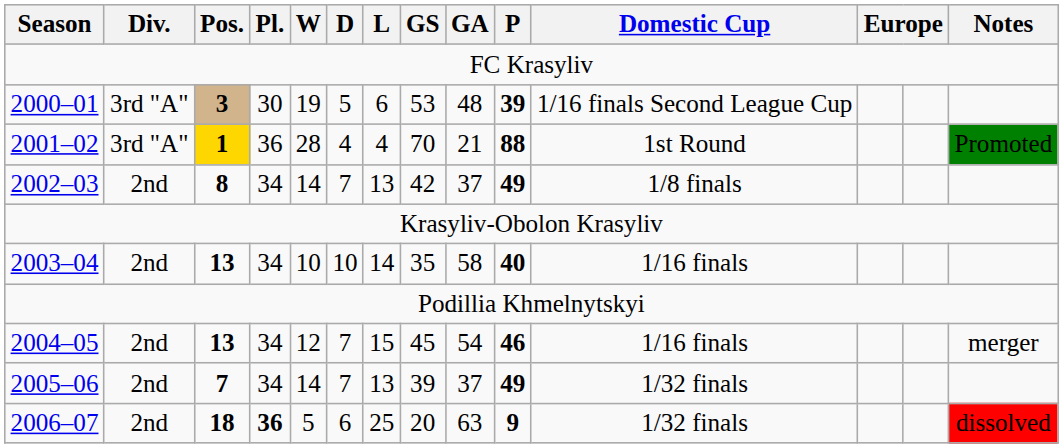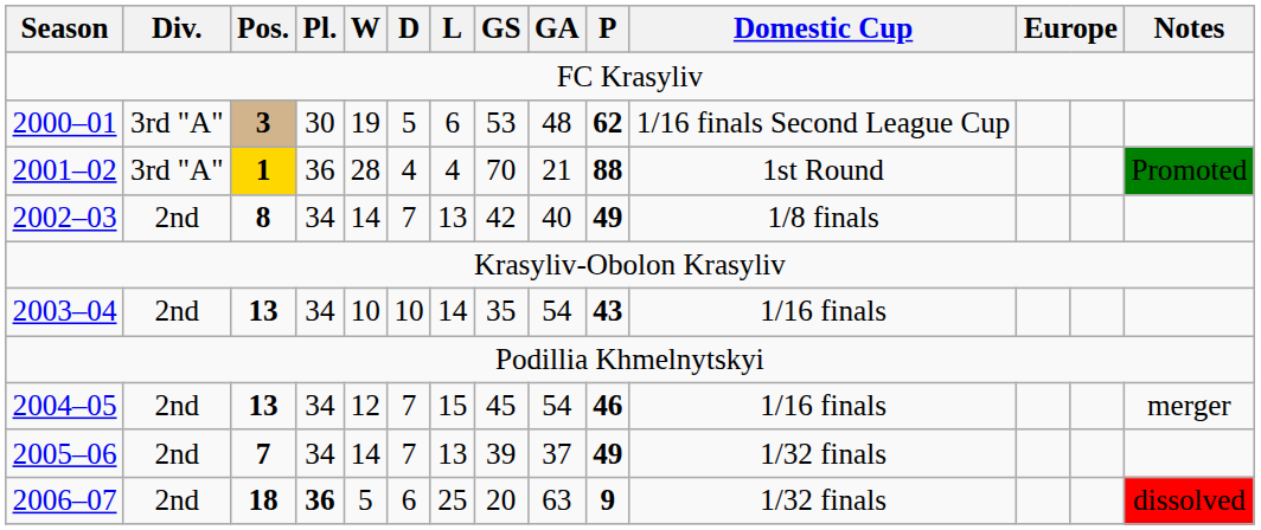2000–01 | P: 39 -> 62
2002–03 | GA: 37 -> 40
2003–04 | GA: 58 -> 54
2003–04 | P: 40 -> 43
